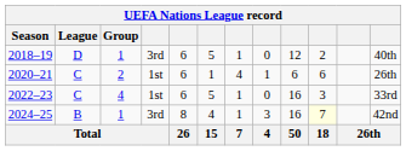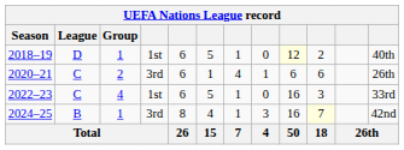2018–19 | column 4: 3rd -> 1st
2018–19 | column 9: no background -> lightyellow background
2020–21 | column 4: 1st -> 3rd
